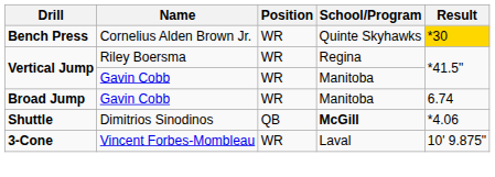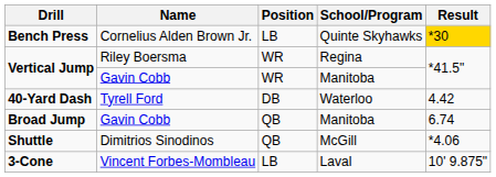Bench Press | Position: WR -> LB
+ row: 40-Yard Dash | Tyrell Ford | DB | Waterloo | 4.42
Broad Jump | Position: WR -> QB
Shuttle | School/Program: bold -> normal
3-Cone | Position: WR -> LB
